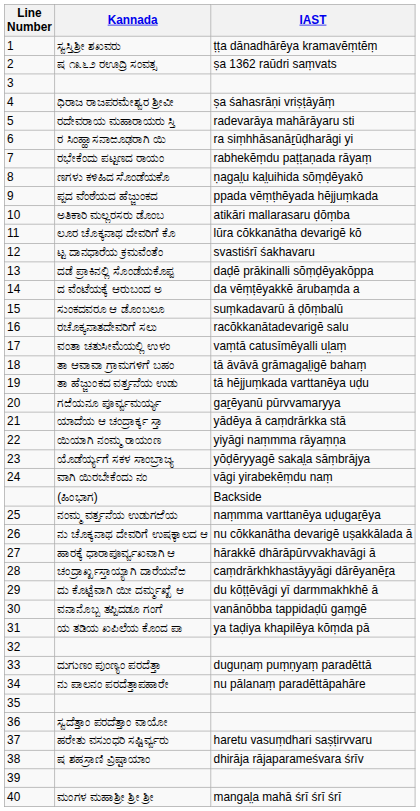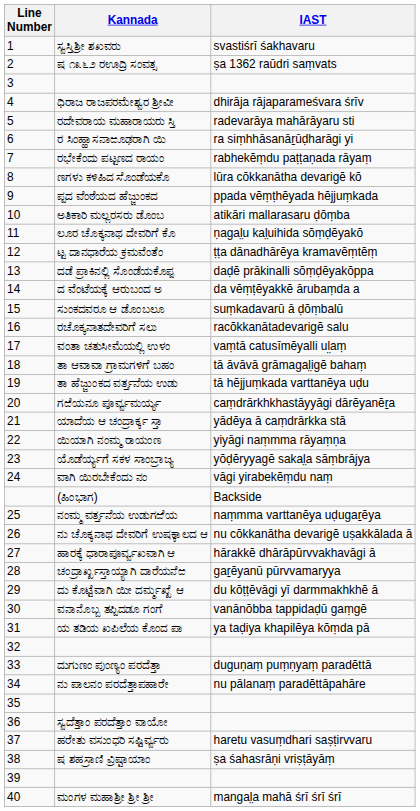ಸ್ವಸ್ತಿಶ್ರೀ ಶಖವರು | IAST: ṭṭa dānadhārĕya kramavĕṃtĕṃ -> svastiśrī śakhavaru
ಧಿರಾಜ ರಾಜಪರಮೇಶ್ವರ ಶ್ರೀವೀ | IAST: ṣa śahasrāṇi vriṣṭāyāṃ -> dhirāja rājaparameśvara śrīv
ಣಗಳು ಕಳಿಹಿದ ಸೊಂಡೆಯಕೊ | IAST: ṇagal̤u kal̤uihida sŏṃḍĕyakŏ -> lūra cŏkkanātha devarigĕ kŏ
ಲೂರ ಚೊಕ್ಕನಾಥ ದೇವರಿಗೆ ಕೊ | IAST: lūra cŏkkanātha devarigĕ kŏ -> ṇagal̤u kal̤uihida sŏṃḍĕyakŏ
ಟ್ಟ ದಾನಧಾರೆಯ ಕ್ರಮವೆಂತೆಂ | IAST: svastiśrī śakhavaru -> ṭṭa dānadhārĕya kramavĕṃtĕṃ
ಗಱೆಯನೂ ಪೂರ್ವ್ವಮರ್ಯ್ಯ | IAST: gaṟĕyanū pūrvvamaryya -> caṃdrārkhkhastāyyāgi dārĕyanĕṟa
ಚಂದ್ರಾರ್ಖ್ಖಸ್ತಾಯ್ಯಾಗಿ ದಾರೆಯನೆಱ | IAST: caṃdrārkhkhastāyyāgi dārĕyanĕṟa -> gaṟĕyanū pūrvvamaryya
ಷ ಶಹಸ್ರಾಣಿ ವ್ರಿಷ್ಟಾಯಾಂ | IAST: dhirāja rājaparameśvara śrīv -> ṣa śahasrāṇi vriṣṭāyāṃ
